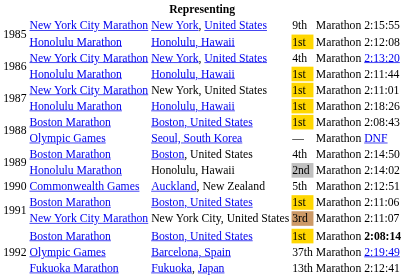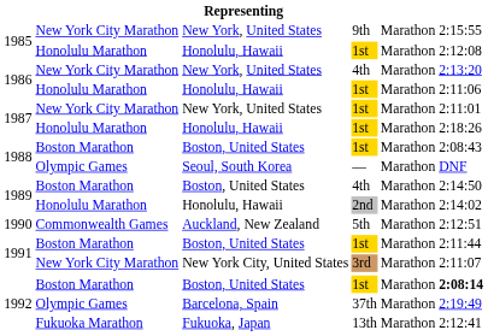1986 / 1st | column 6: 2:11:44 -> 2:11:06
1991 / 1st | column 6: 2:11:06 -> 2:11:44
